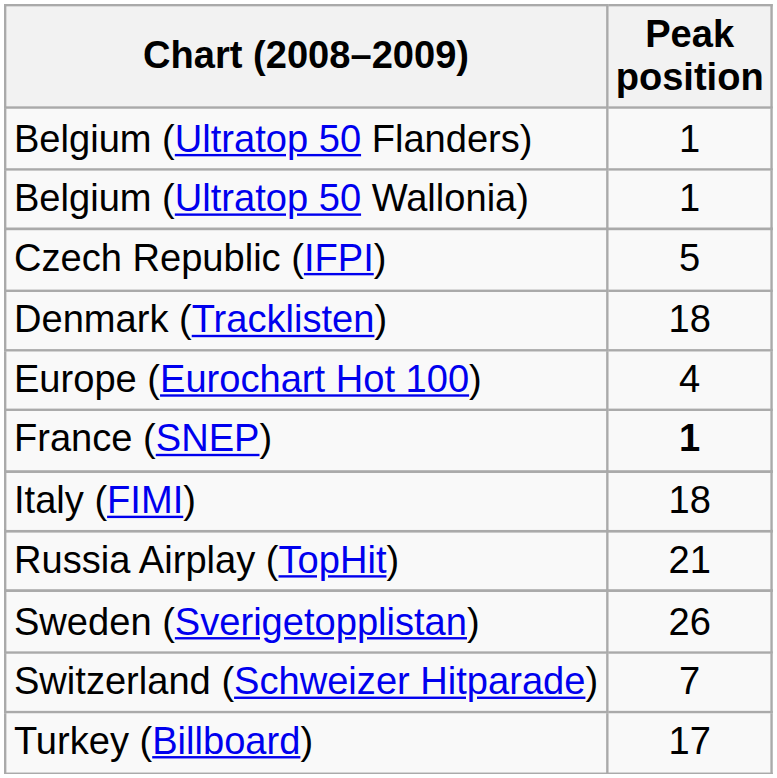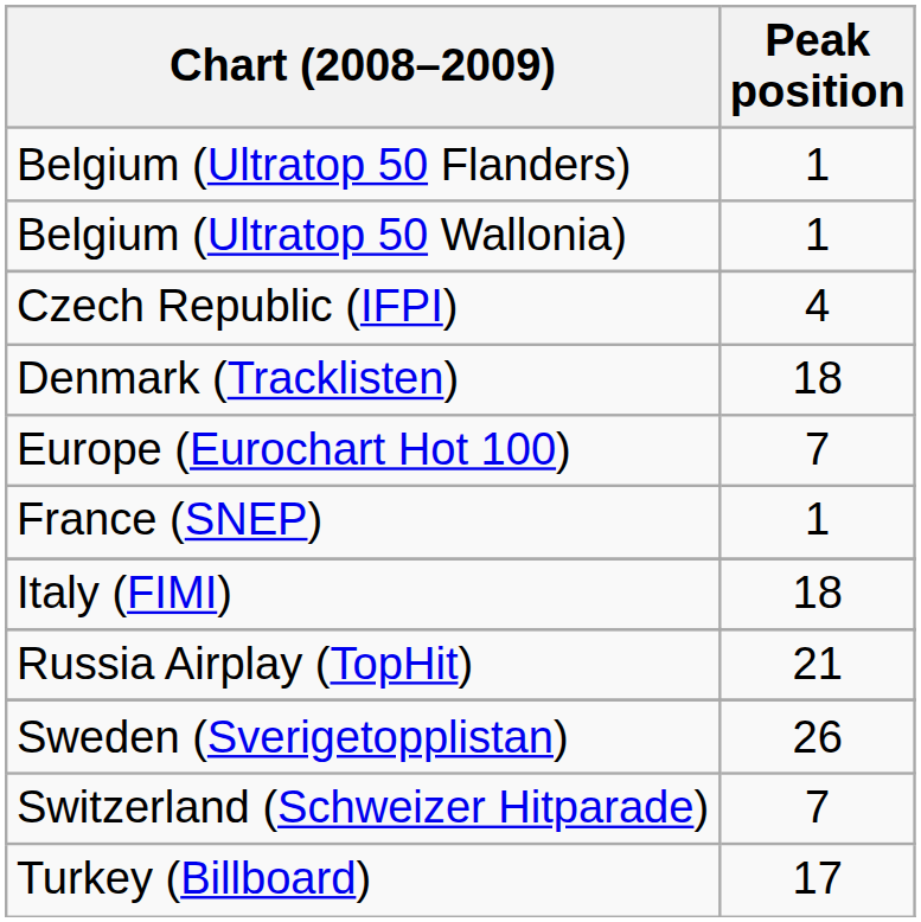Czech Republic (IFPI) | Peak position: 5 -> 4
Europe (Eurochart Hot 100) | Peak position: 4 -> 7
France (SNEP) | Peak position: bold -> normal
